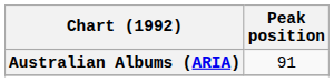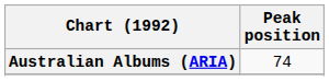Australian Albums (ARIA) | Peak position: 91 -> 74
